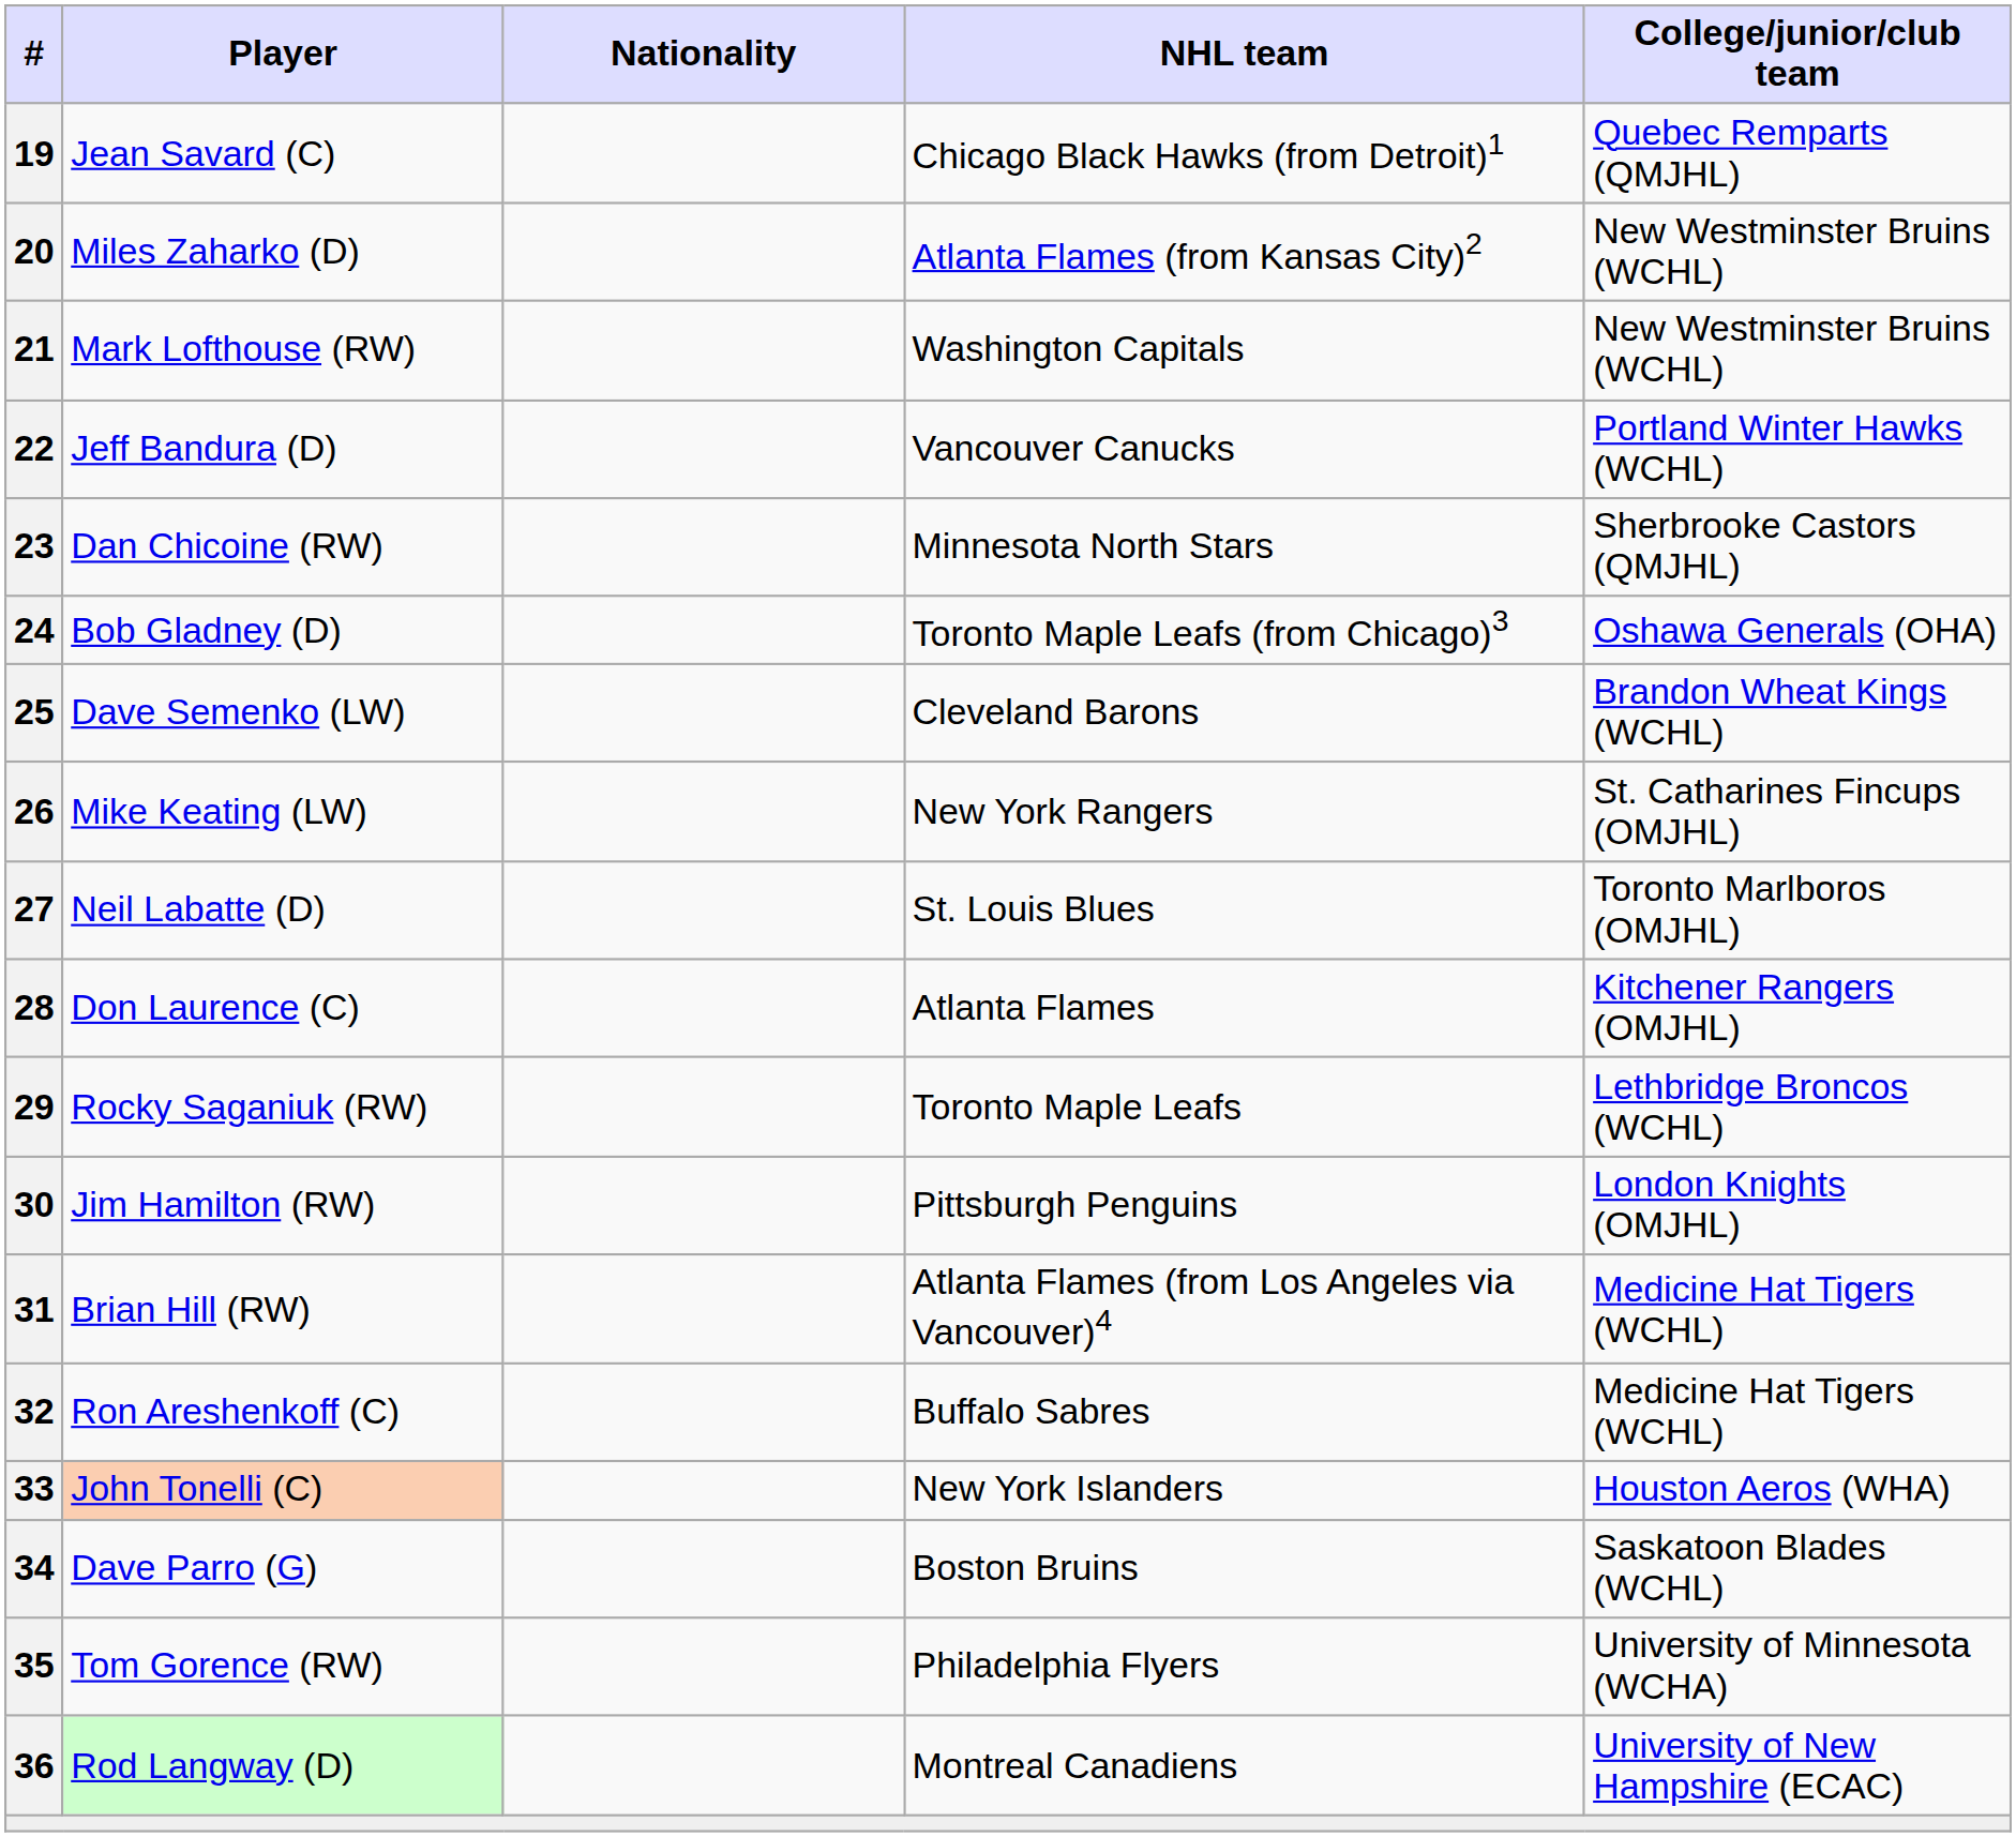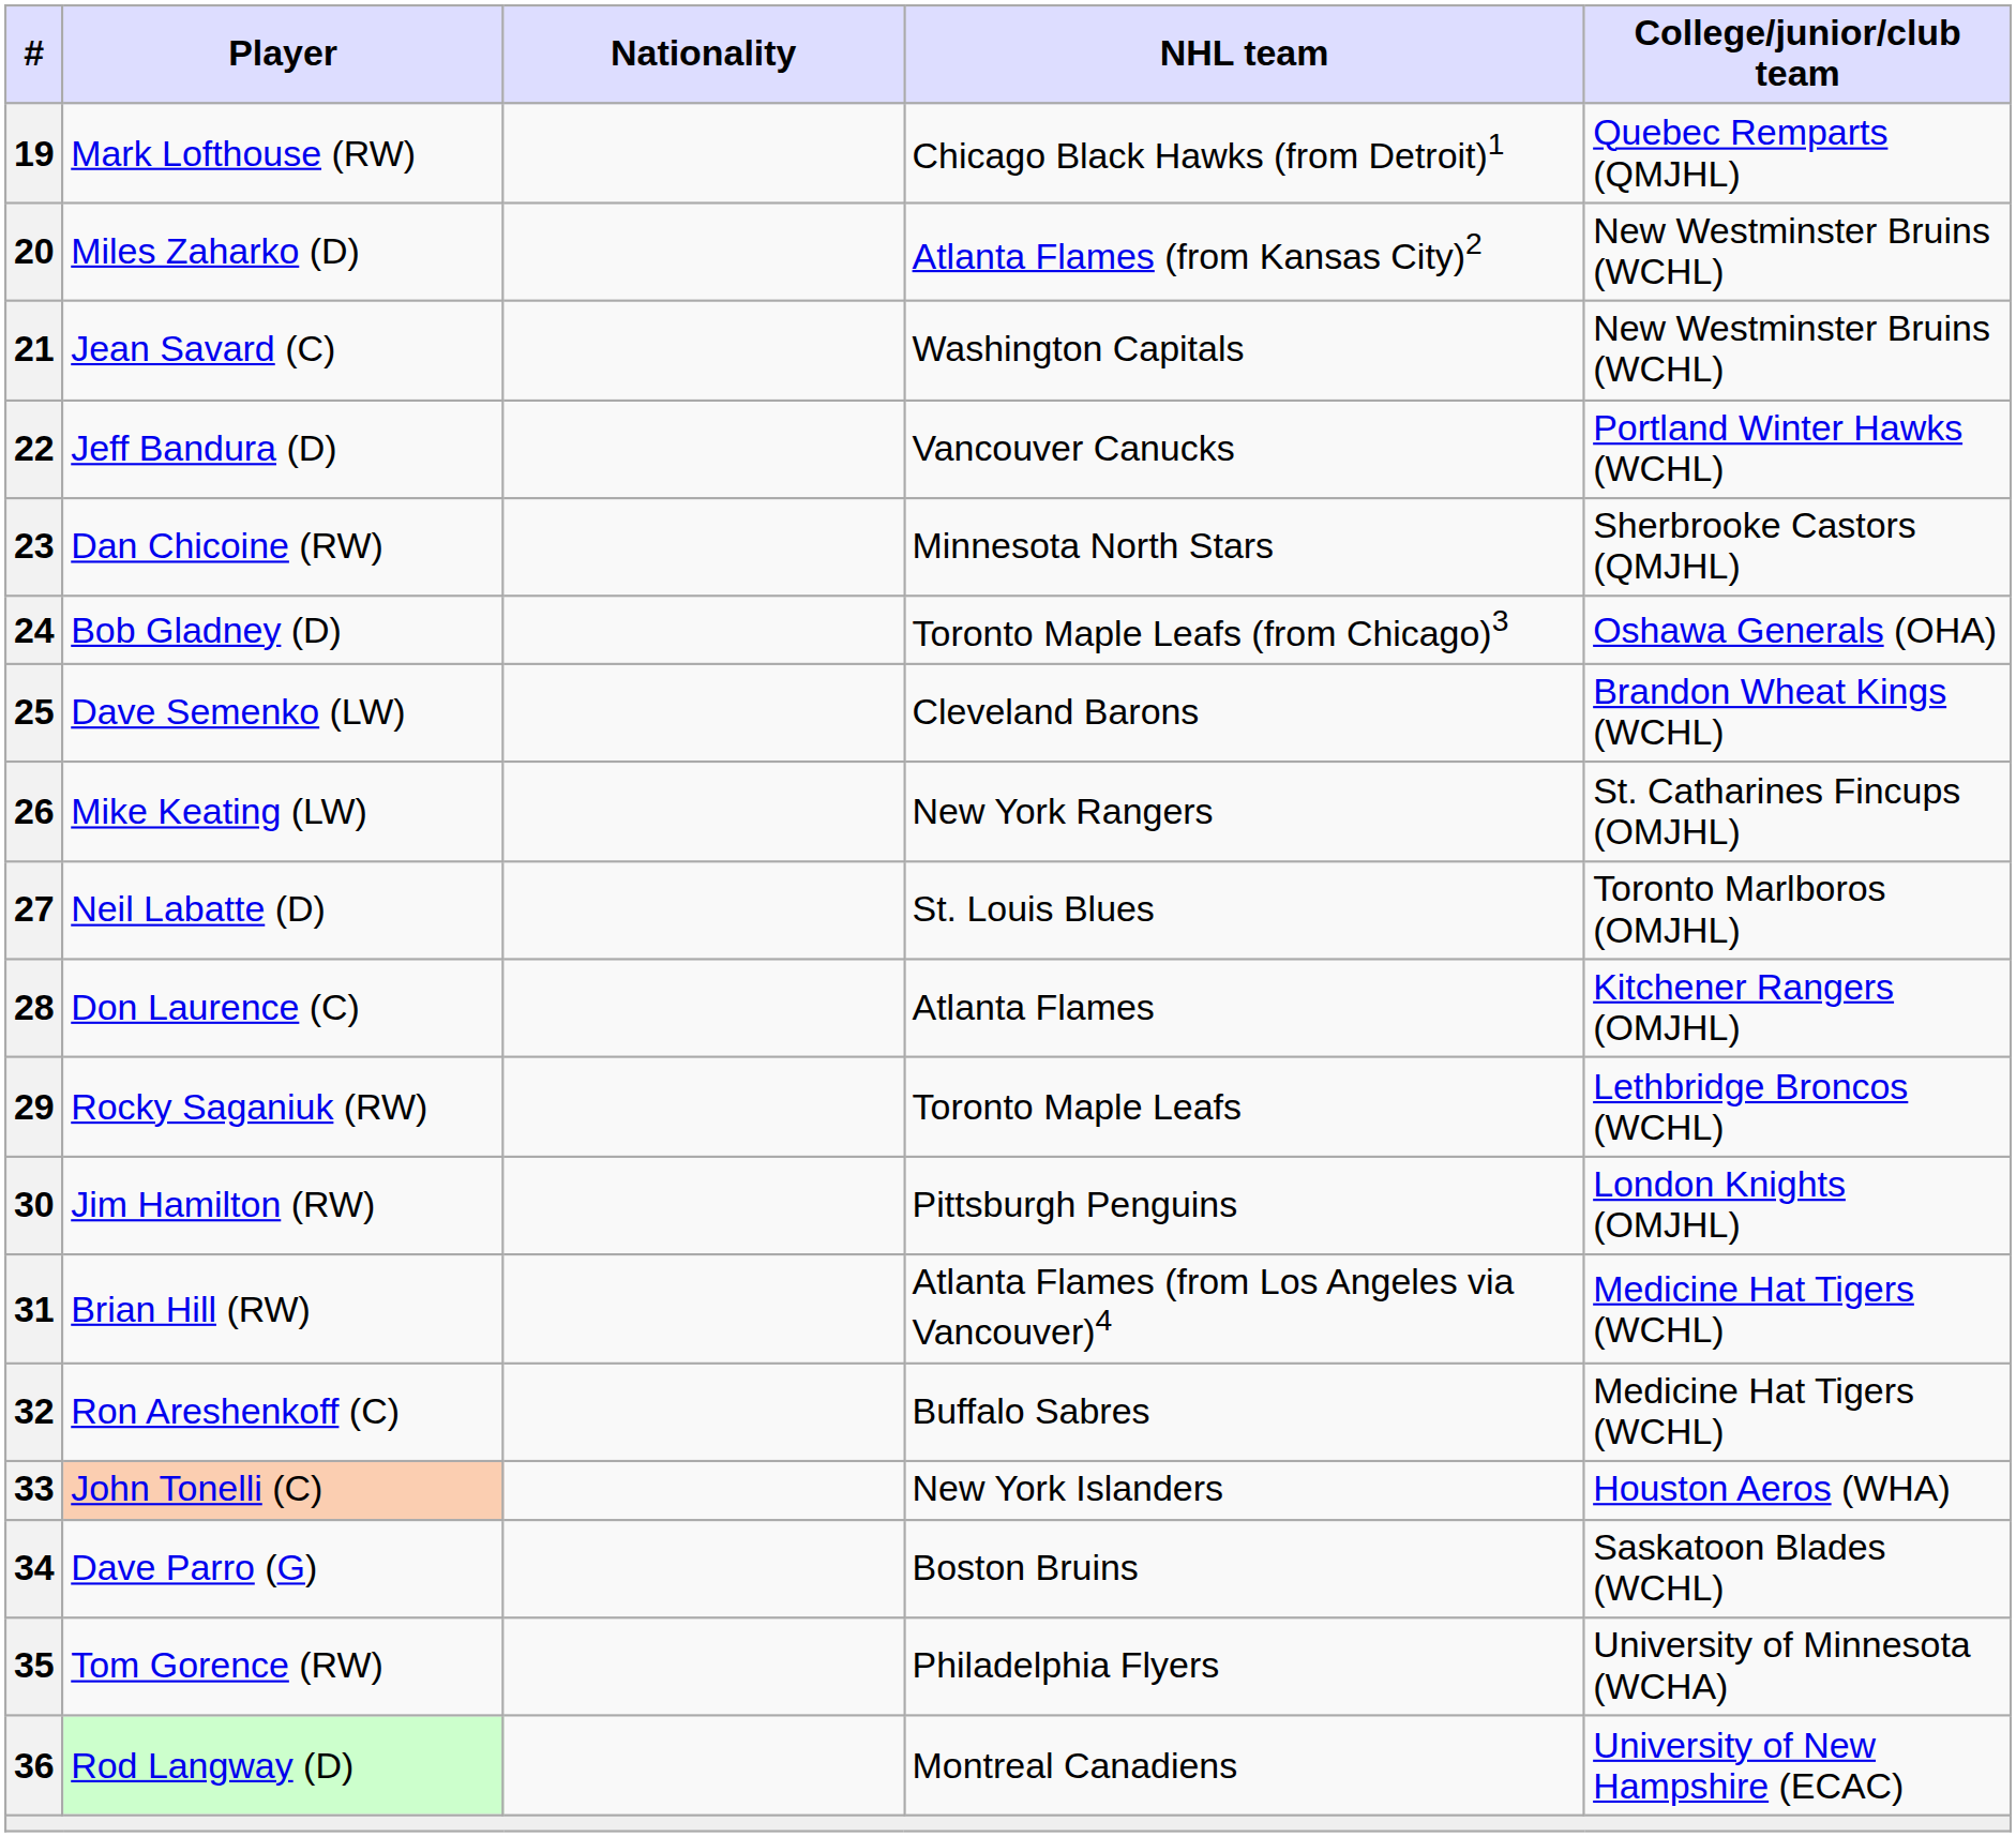19 | Player: Jean Savard (C) -> Mark Lofthouse (RW)
21 | Player: Mark Lofthouse (RW) -> Jean Savard (C)
